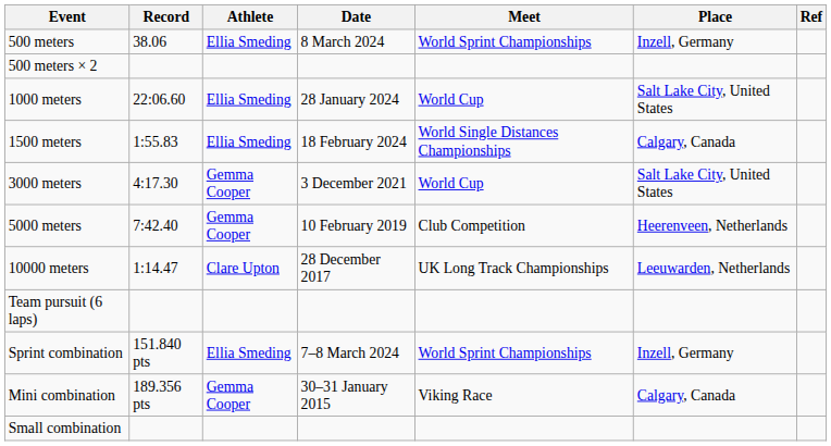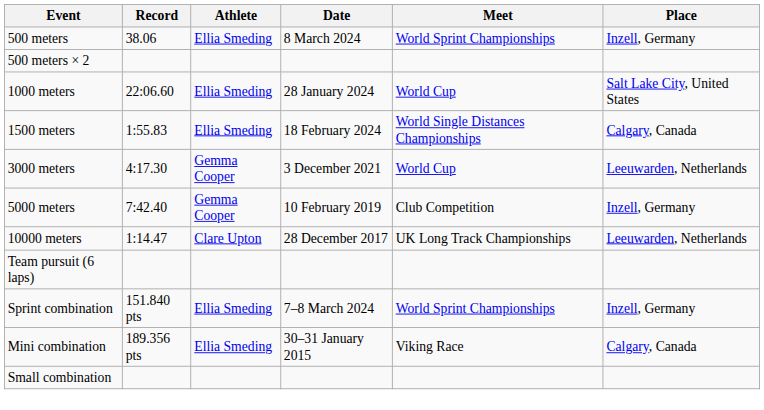- column: Ref
3000 meters | Place: Salt Lake City, United States -> Leeuwarden, Netherlands
5000 meters | Place: Heerenveen, Netherlands -> Inzell, Germany
Mini combination | Athlete: Gemma Cooper -> Ellia Smeding
